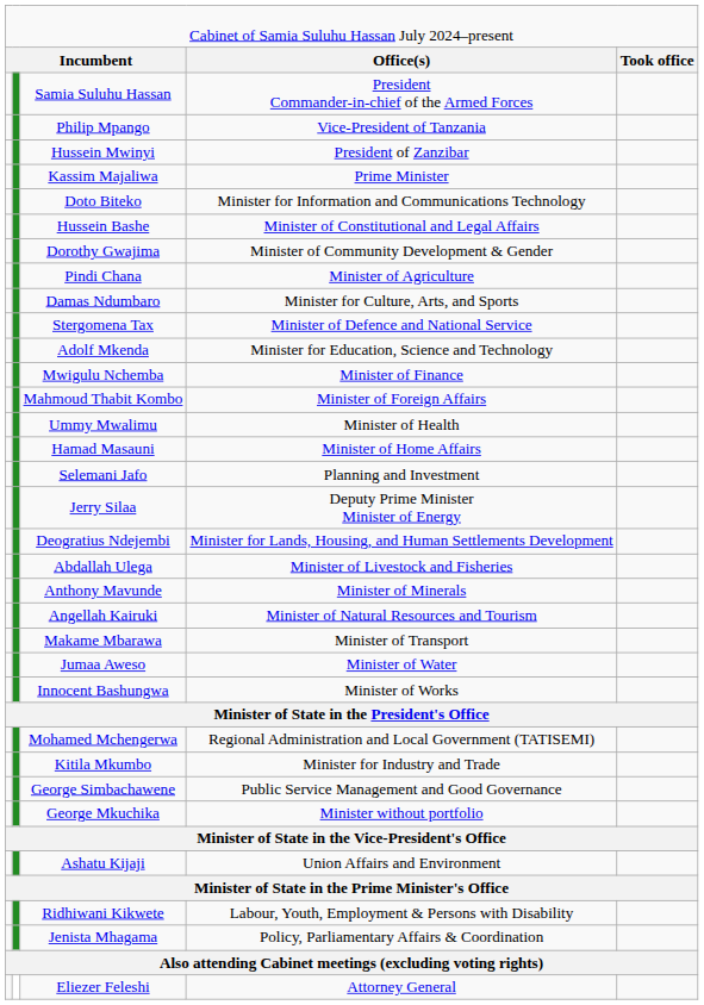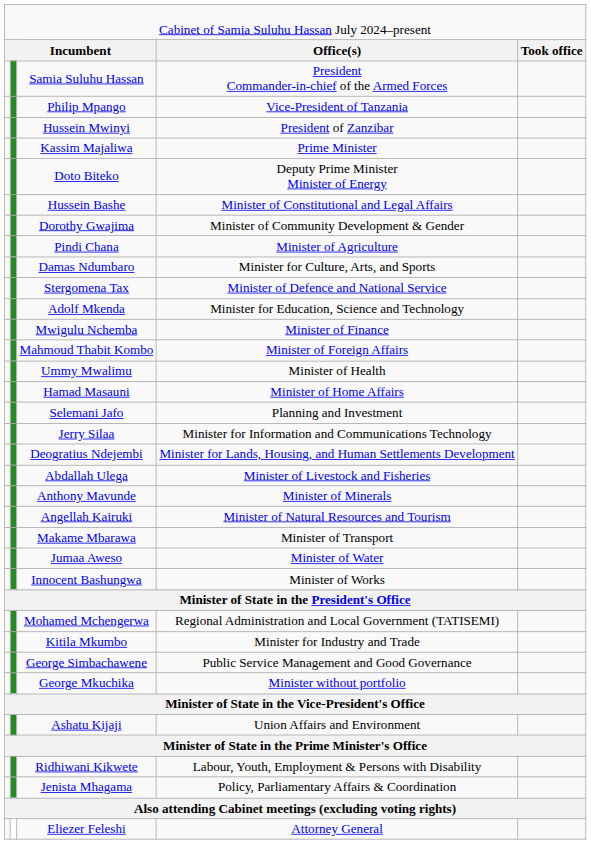Doto Biteko | column 4: Minister for Information and Communications Technology -> Deputy Prime Minister Minister of Energy
Jerry Silaa | column 4: Deputy Prime Minister Minister of Energy -> Minister for Information and Communications Technology
